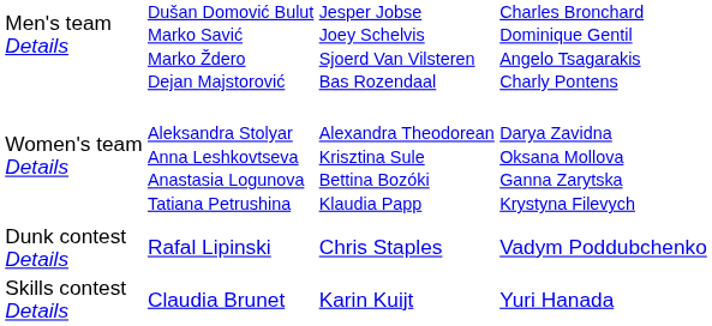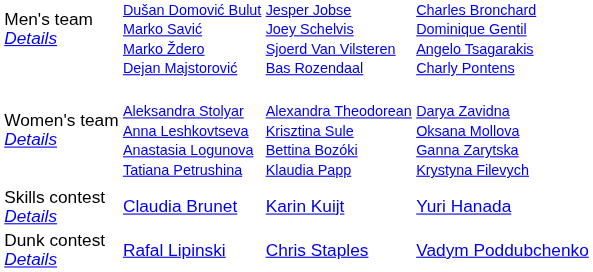rows swapped: Skills contest Details <-> Dunk contest Details
